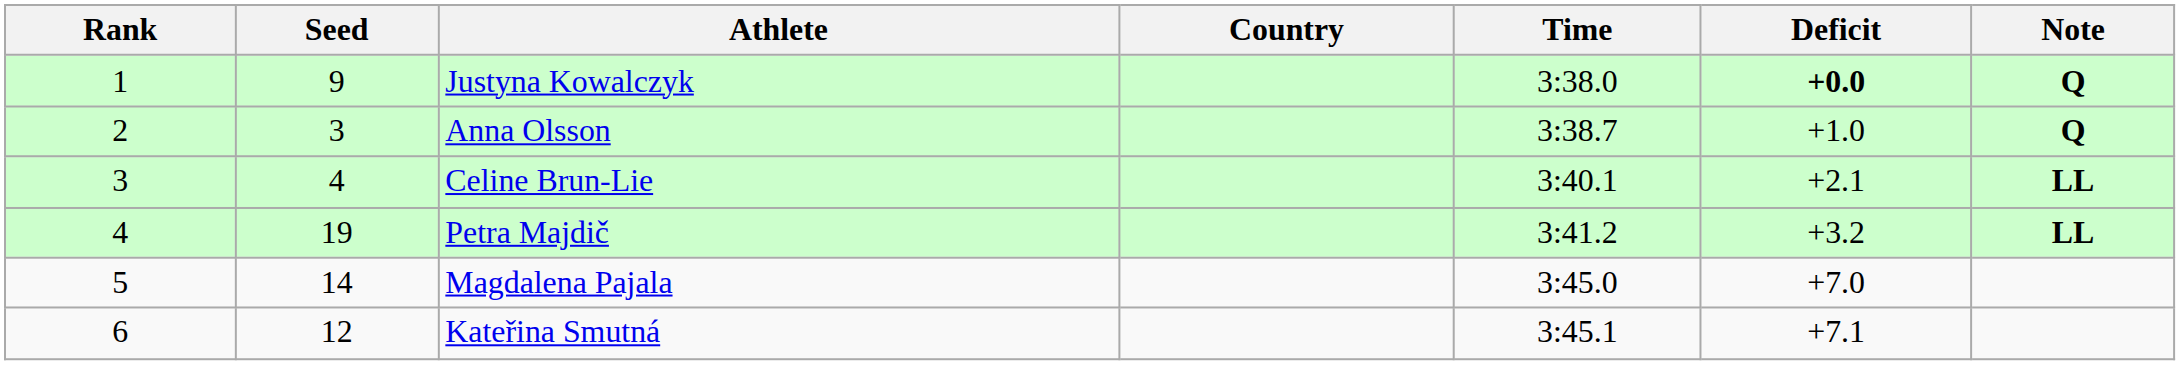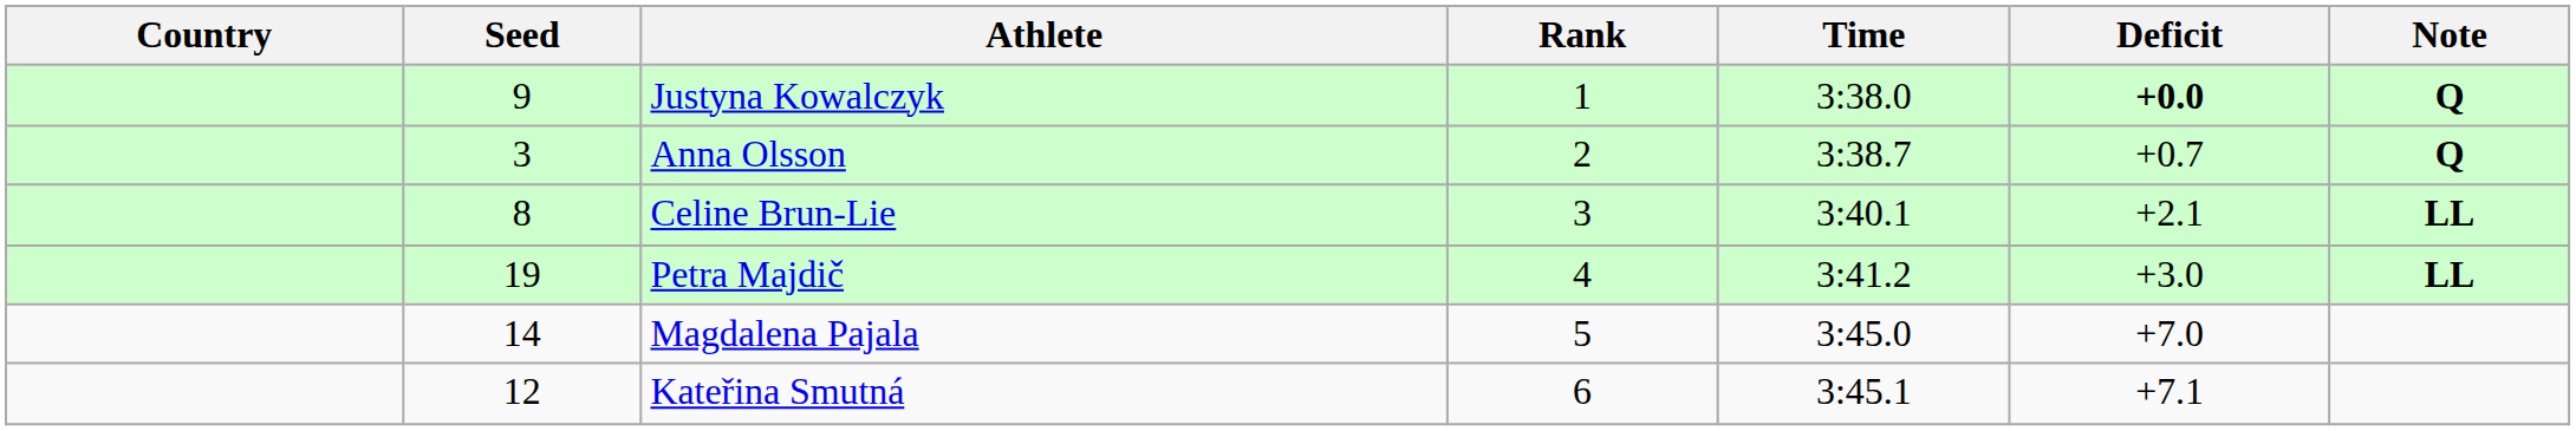columns swapped: Rank <-> Country
Anna Olsson | Deficit: +1.0 -> +0.7
Celine Brun-Lie | Seed: 4 -> 8
Petra Majdič | Deficit: +3.2 -> +3.0
